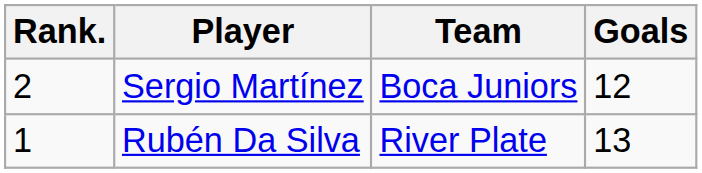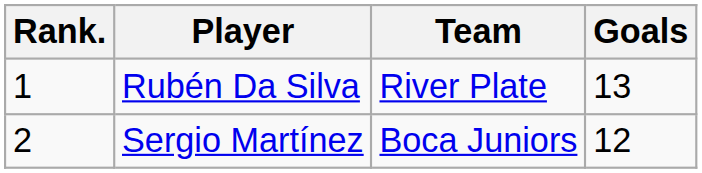rows swapped: Rubén Da Silva <-> Sergio Martínez
